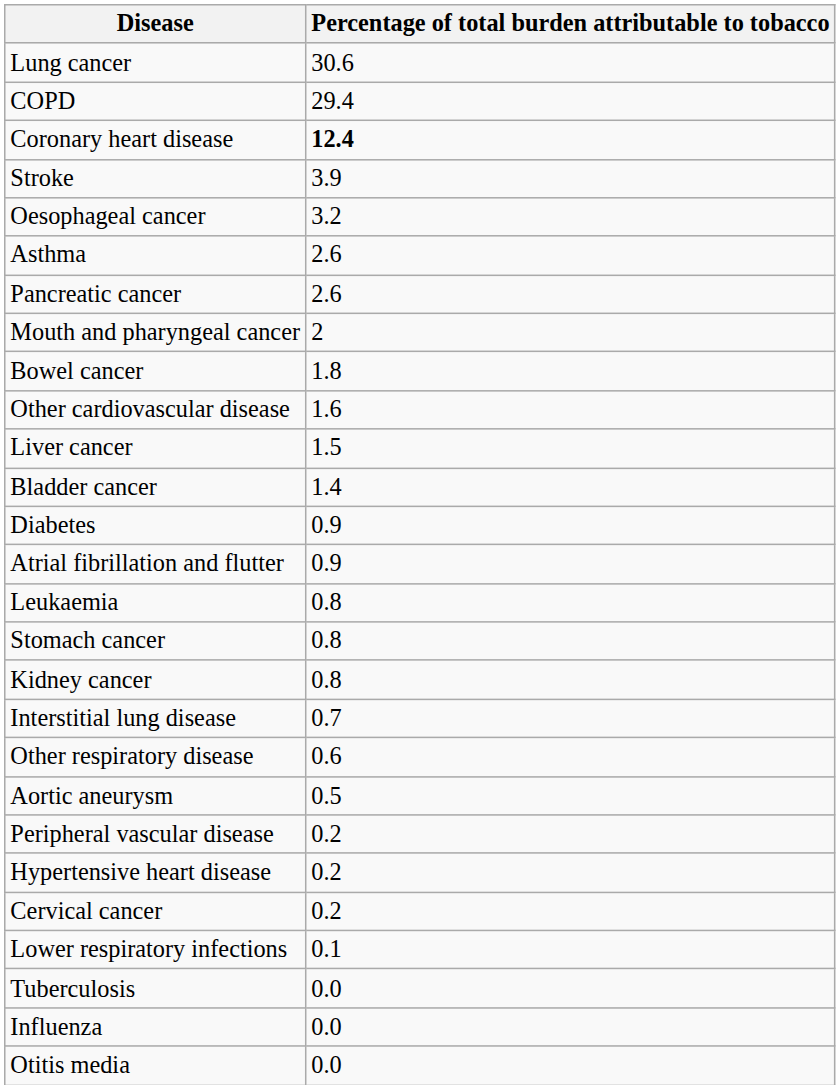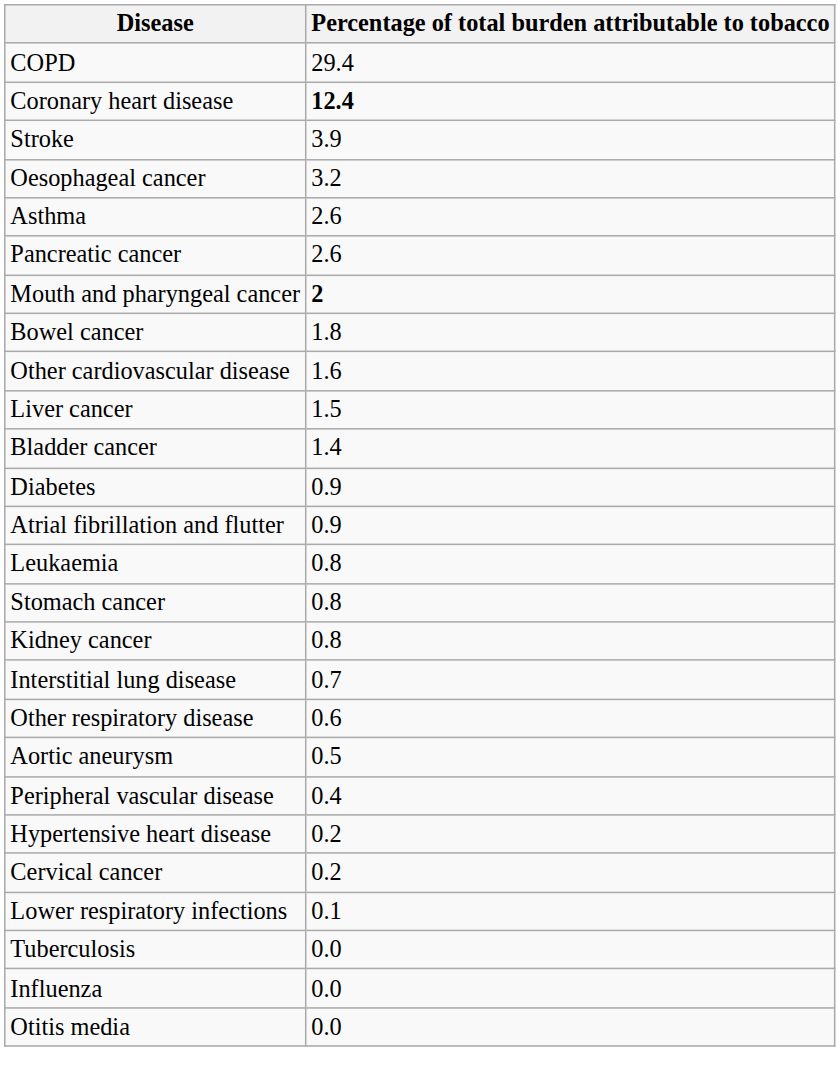- row: Lung cancer | 30.6
Mouth and pharyngeal cancer | Percentage of total burden attributable to tobacco: normal -> bold
Peripheral vascular disease | Percentage of total burden attributable to tobacco: 0.2 -> 0.4
